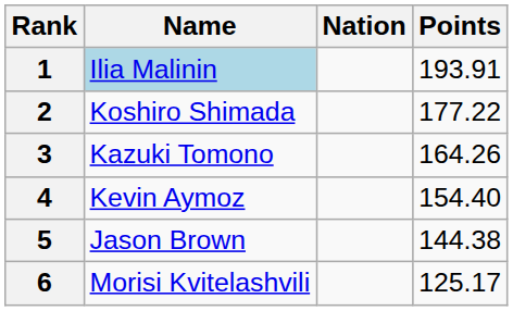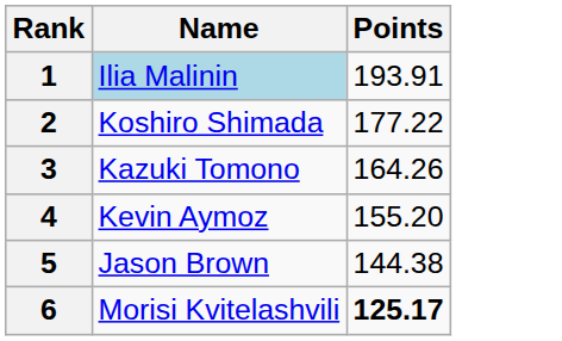- column: Nation
4 | Points: 154.40 -> 155.20
6 | Points: normal -> bold
